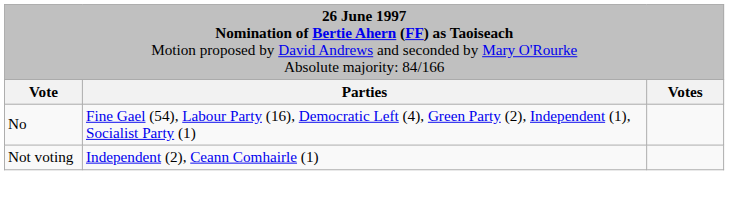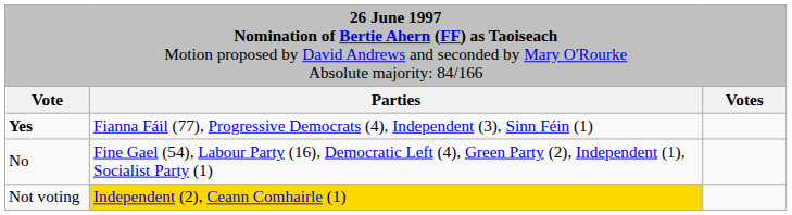+ row: Yes | Fianna Fáil (77), Progressive Democrats (4), Independent (3), Sinn Féin (1)
Not voting | column 2: no background -> gold background
